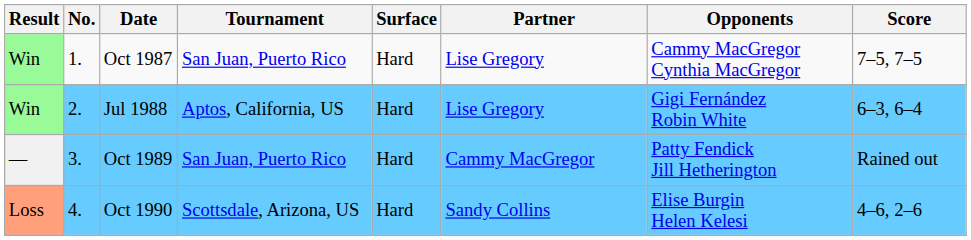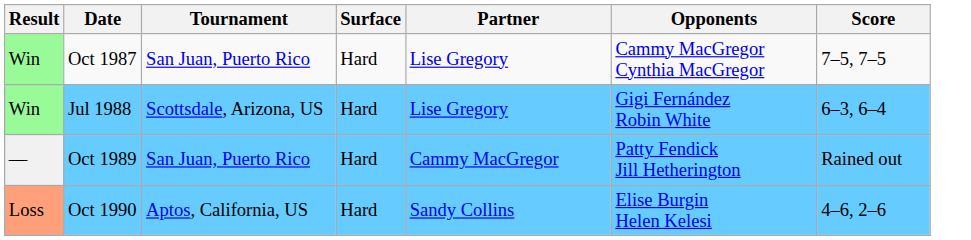- column: No. | 1. | 2. | 3. | 4.
Jul 1988 | Tournament: Aptos, California, US -> Scottsdale, Arizona, US
Oct 1990 | Tournament: Scottsdale, Arizona, US -> Aptos, California, US
